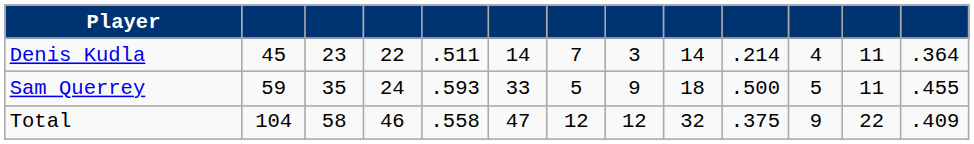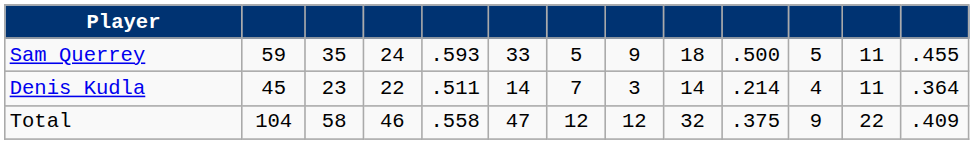rows swapped: Sam Querrey <-> Denis Kudla
